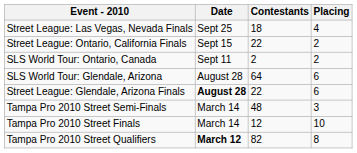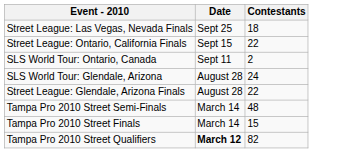- column: Placing | 4 | 2 | 2 | 6 | 6 | 3 | 10 | 8
SLS World Tour: Glendale, Arizona | Contestants: 64 -> 24
Street League: Glendale, Arizona Finals | Date: bold -> normal
Tampa Pro 2010 Street Finals | Contestants: 12 -> 15
